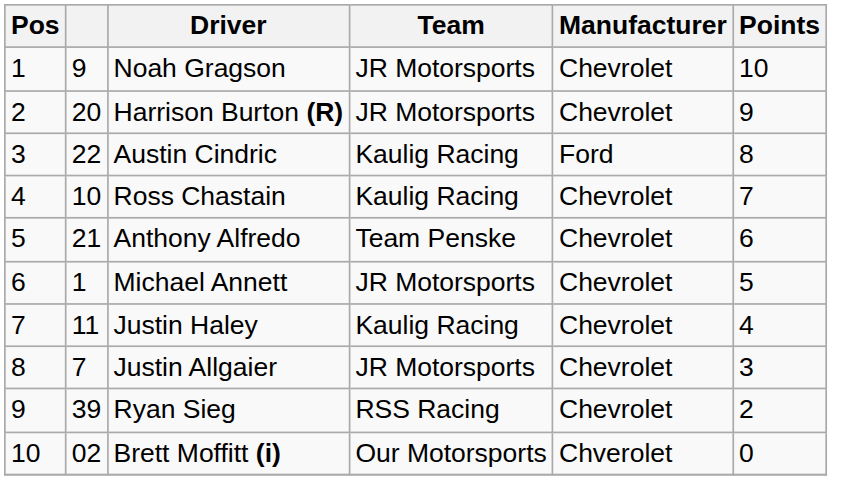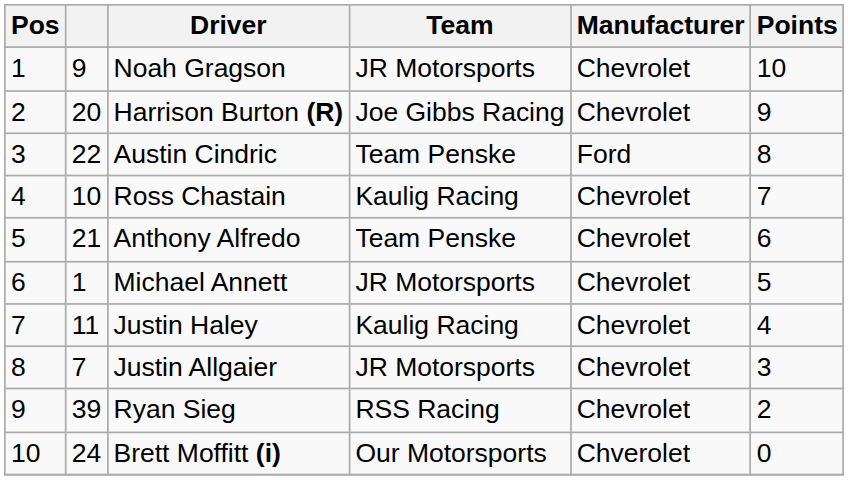Harrison Burton (R) | Team: JR Motorsports -> Joe Gibbs Racing
Austin Cindric | Team: Kaulig Racing -> Team Penske
Brett Moffitt (i) | column 2: 02 -> 24
